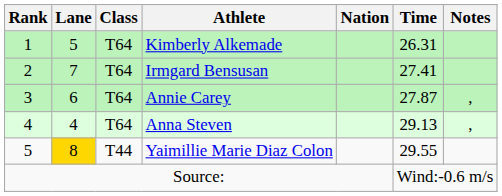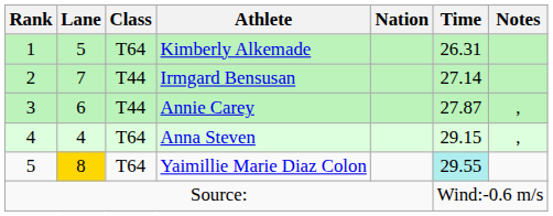Irmgard Bensusan | Class: T64 -> T44
Irmgard Bensusan | Time: 27.41 -> 27.14
Annie Carey | Class: T64 -> T44
Anna Steven | Time: 29.13 -> 29.15
Yaimillie Marie Diaz Colon | Class: T44 -> T64
Yaimillie Marie Diaz Colon | Time: no background -> paleturquoise background
